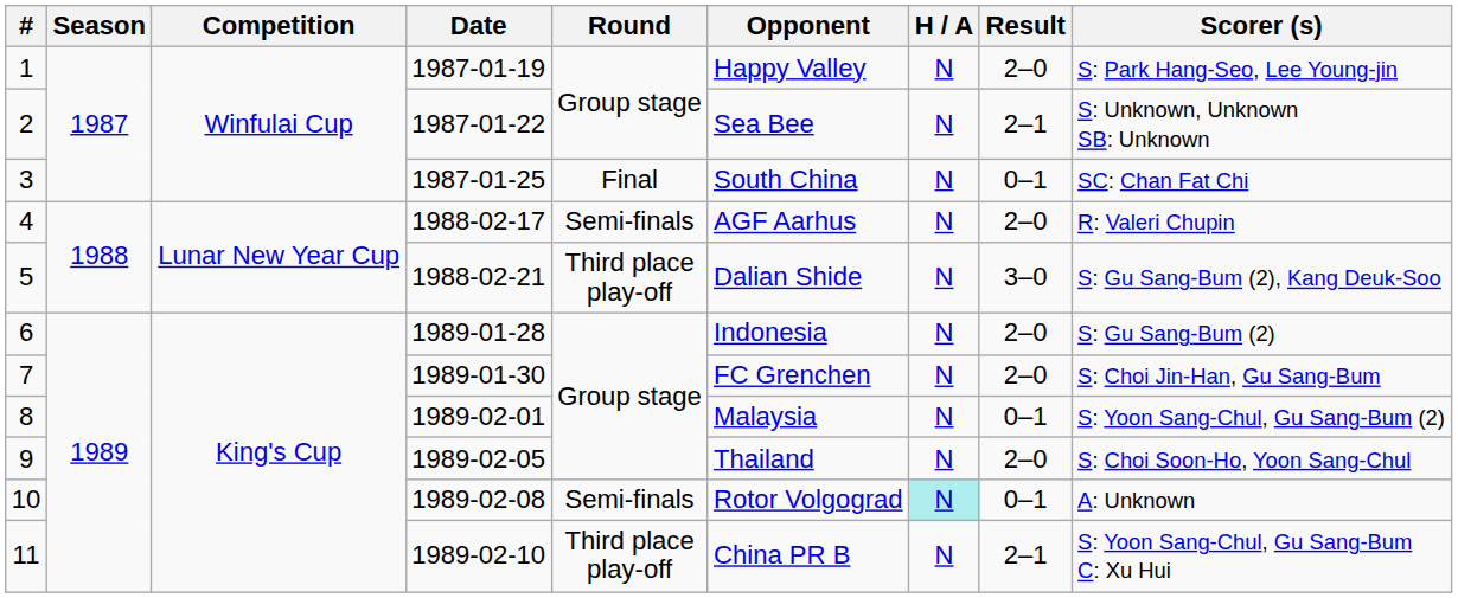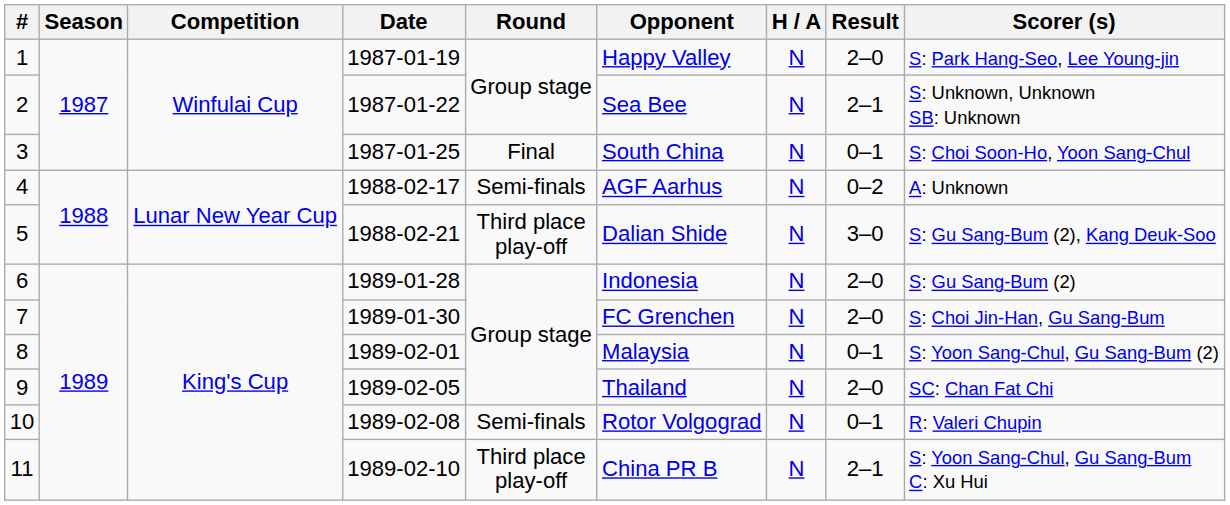3 | Scorer (s): SC: Chan Fat Chi -> S: Choi Soon-Ho, Yoon Sang-Chul
4 | Result: 2–0 -> 0–2
4 | Scorer (s): R: Valeri Chupin -> A: Unknown
9 | Scorer (s): S: Choi Soon-Ho, Yoon Sang-Chul -> SC: Chan Fat Chi
10 | H / A: paleturquoise background -> no background
10 | Scorer (s): A: Unknown -> R: Valeri Chupin
